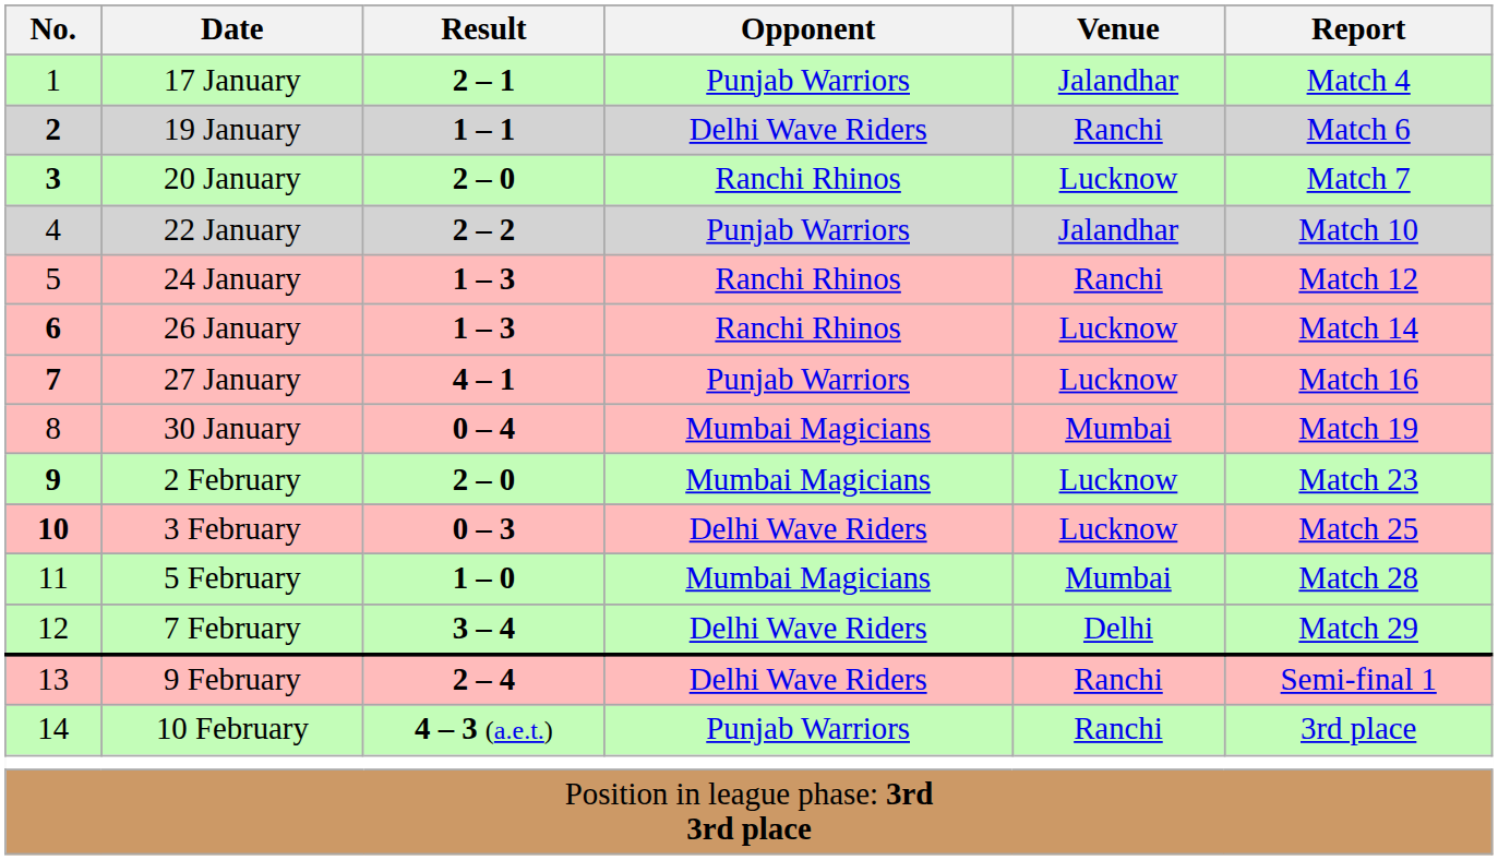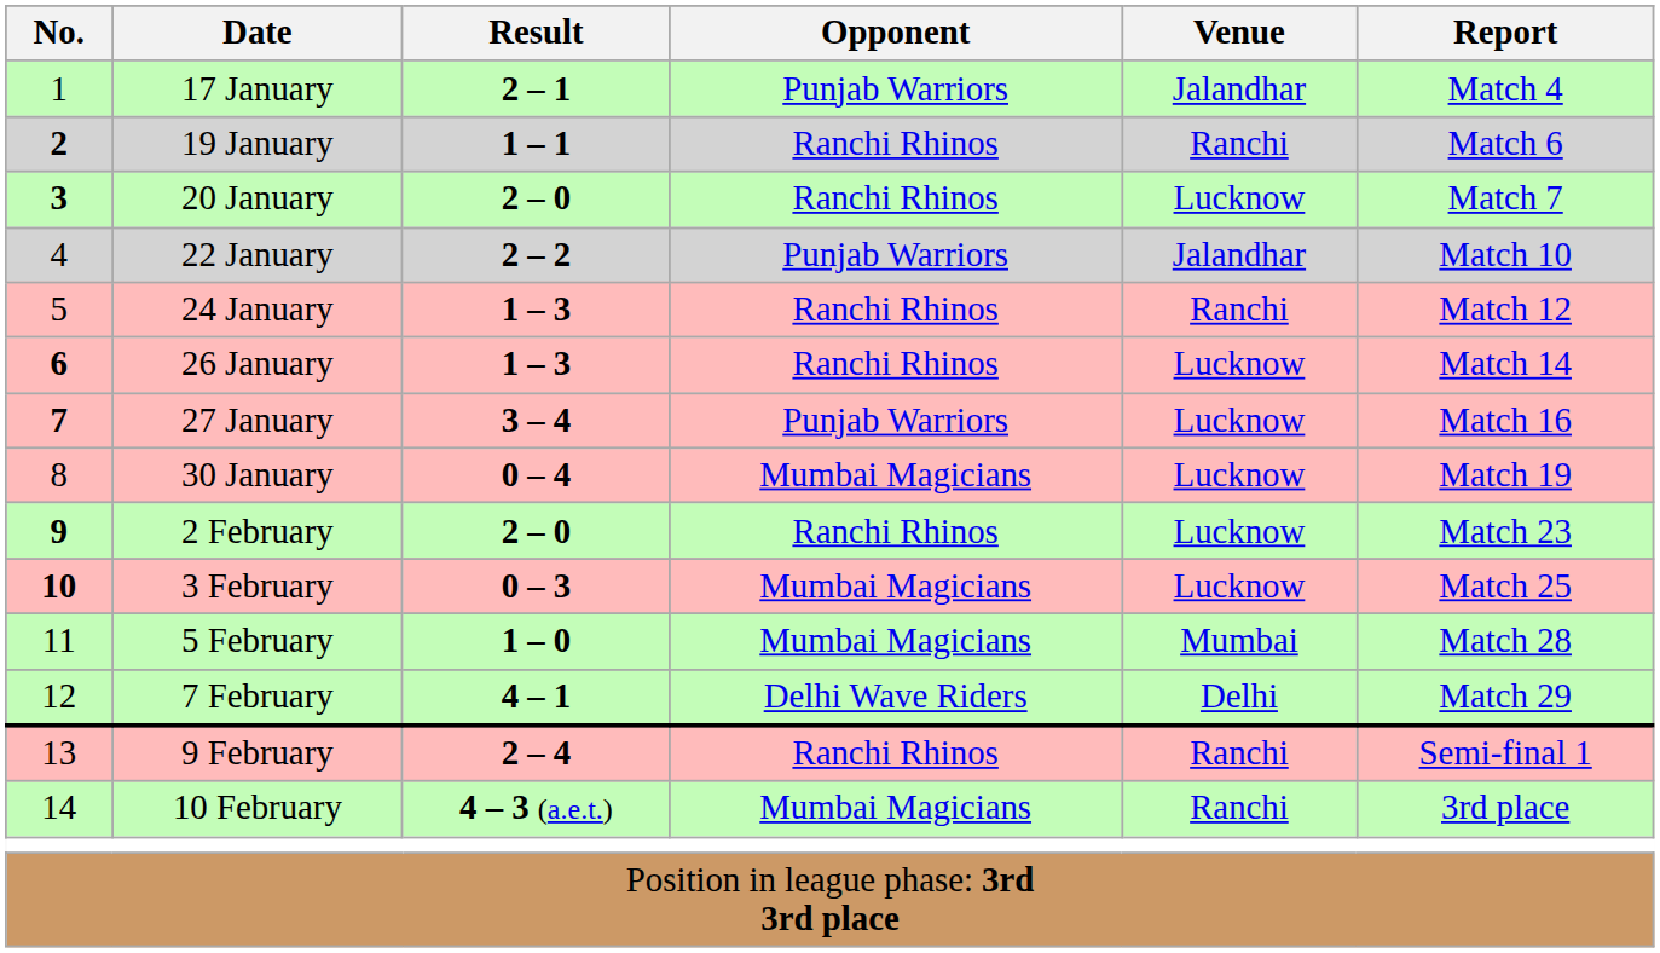19 January | Opponent: Delhi Wave Riders -> Ranchi Rhinos
27 January | Result: 4 – 1 -> 3 – 4
30 January | Venue: Mumbai -> Lucknow
2 February | Opponent: Mumbai Magicians -> Ranchi Rhinos
3 February | Opponent: Delhi Wave Riders -> Mumbai Magicians
7 February | Result: 3 – 4 -> 4 – 1
9 February | Opponent: Delhi Wave Riders -> Ranchi Rhinos
10 February | Opponent: Punjab Warriors -> Mumbai Magicians
